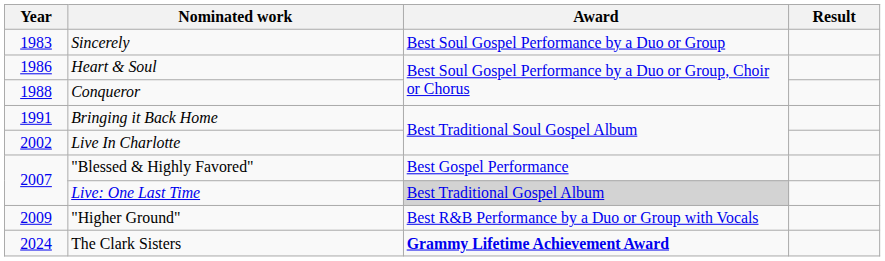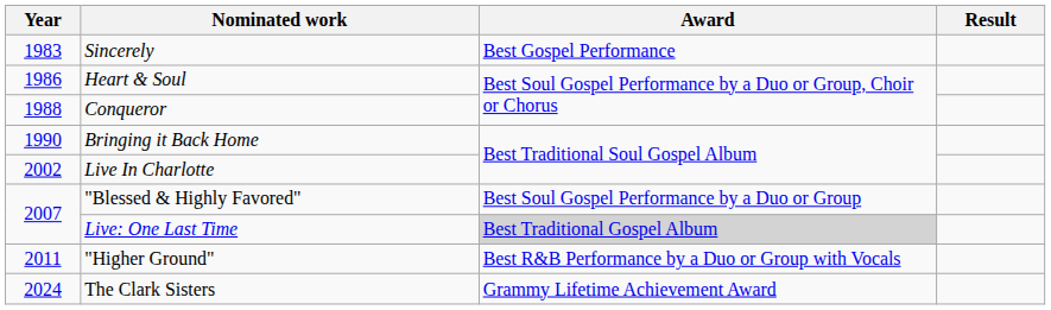Sincerely | Award: Best Soul Gospel Performance by a Duo or Group -> Best Gospel Performance
Bringing it Back Home | Year: 1991 -> 1990
"Blessed & Highly Favored" | Award: Best Gospel Performance -> Best Soul Gospel Performance by a Duo or Group
"Higher Ground" | Year: 2009 -> 2011
The Clark Sisters | Award: bold -> normal
